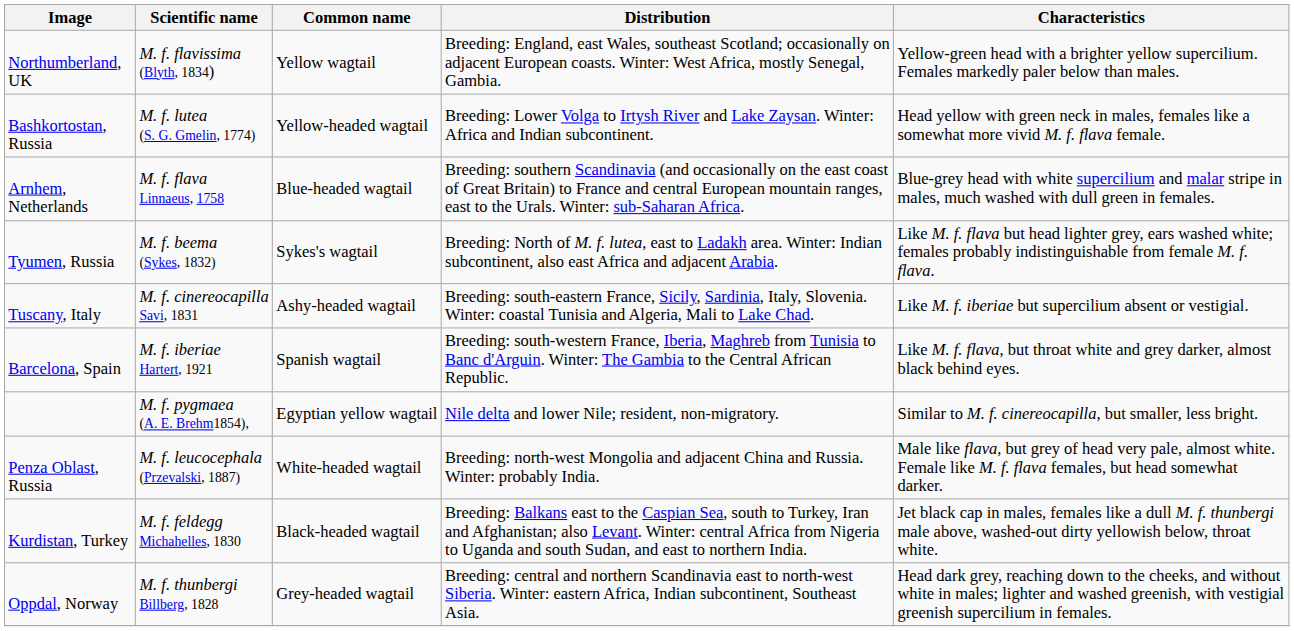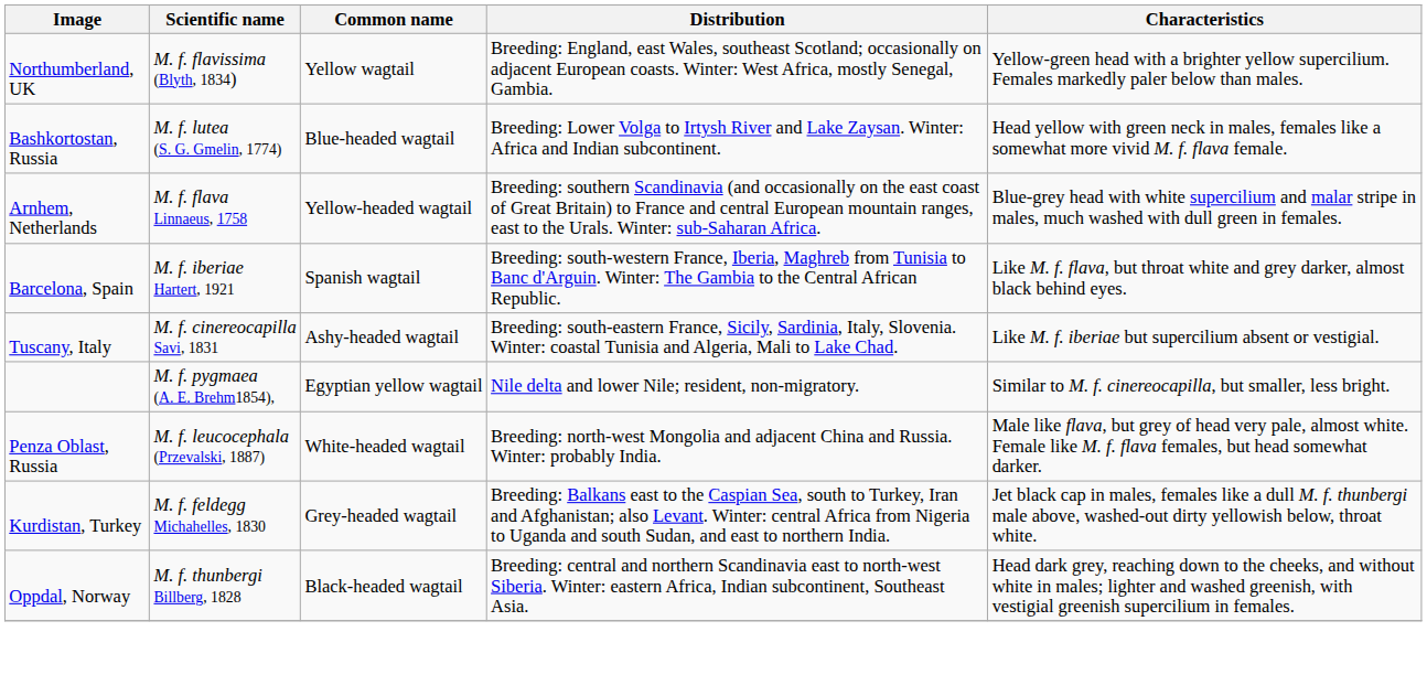Bashkortostan, Russia | Common name: Yellow-headed wagtail -> Blue-headed wagtail
Arnhem, Netherlands | Common name: Blue-headed wagtail -> Yellow-headed wagtail
- row: Tyumen, Russia | M. f. beema (Sykes, 1832) | Sykes's wagtail | Breeding: North of M. f. lutea, east to Ladakh area. Winter: Indian subcontinent, also east Africa and adjacent Arabia. | Like M. f. flava but head lighter grey, ears washed white; females probably indistinguishable from female M. f. flava.
rows swapped: Barcelona, Spain <-> Tuscany, Italy
Kurdistan, Turkey | Common name: Black-headed wagtail -> Grey-headed wagtail
Oppdal, Norway | Common name: Grey-headed wagtail -> Black-headed wagtail
